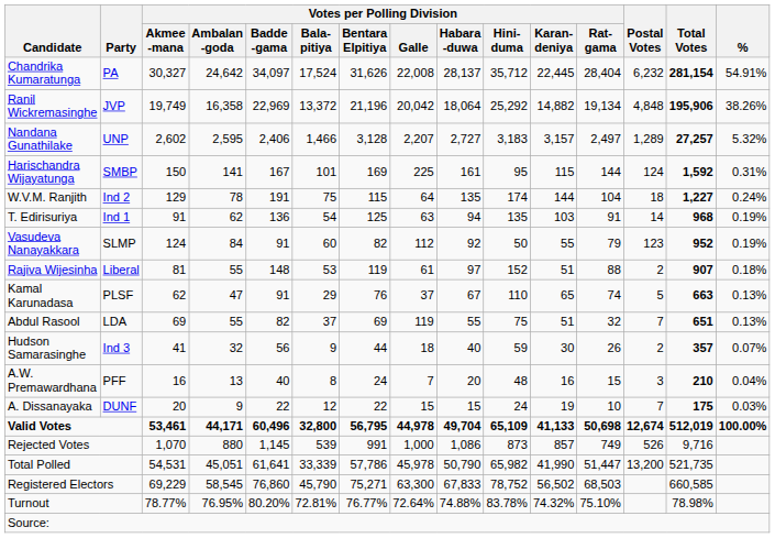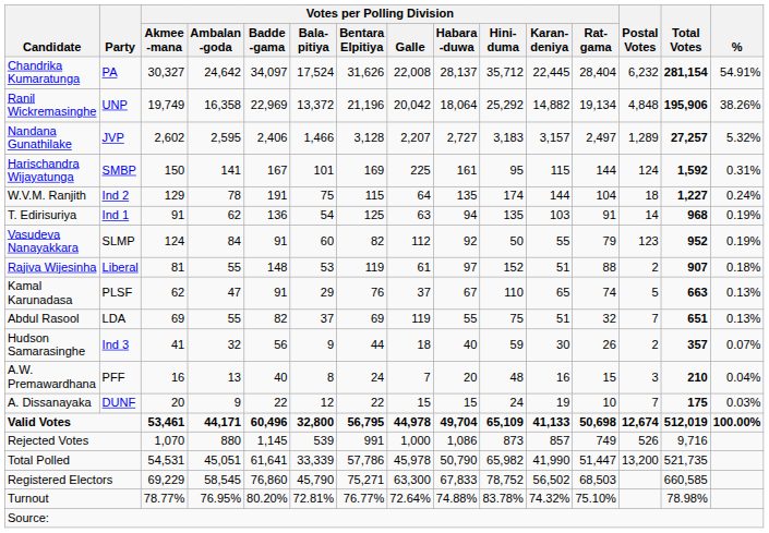Ranil Wickremasinghe | Party: JVP -> UNP
Nandana Gunathilake | Party: UNP -> JVP
